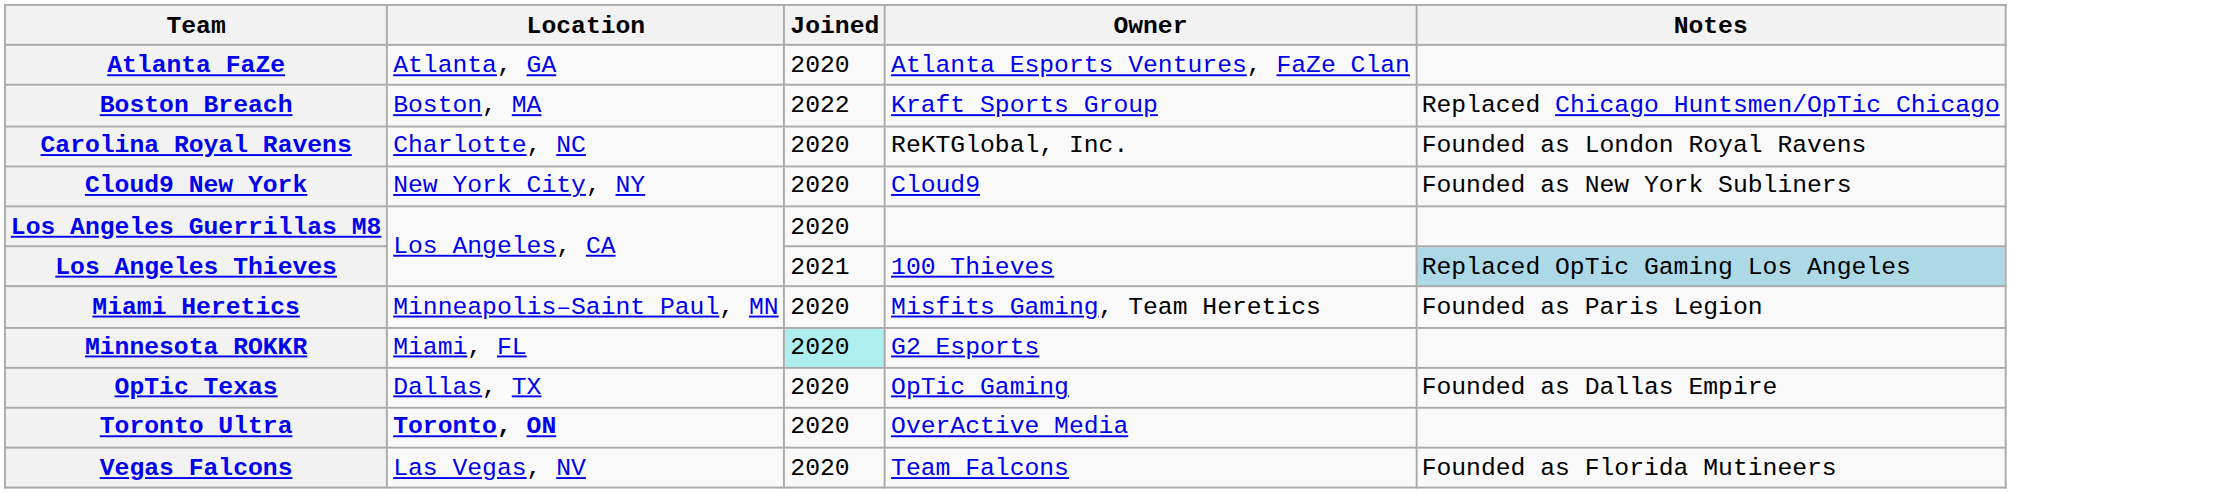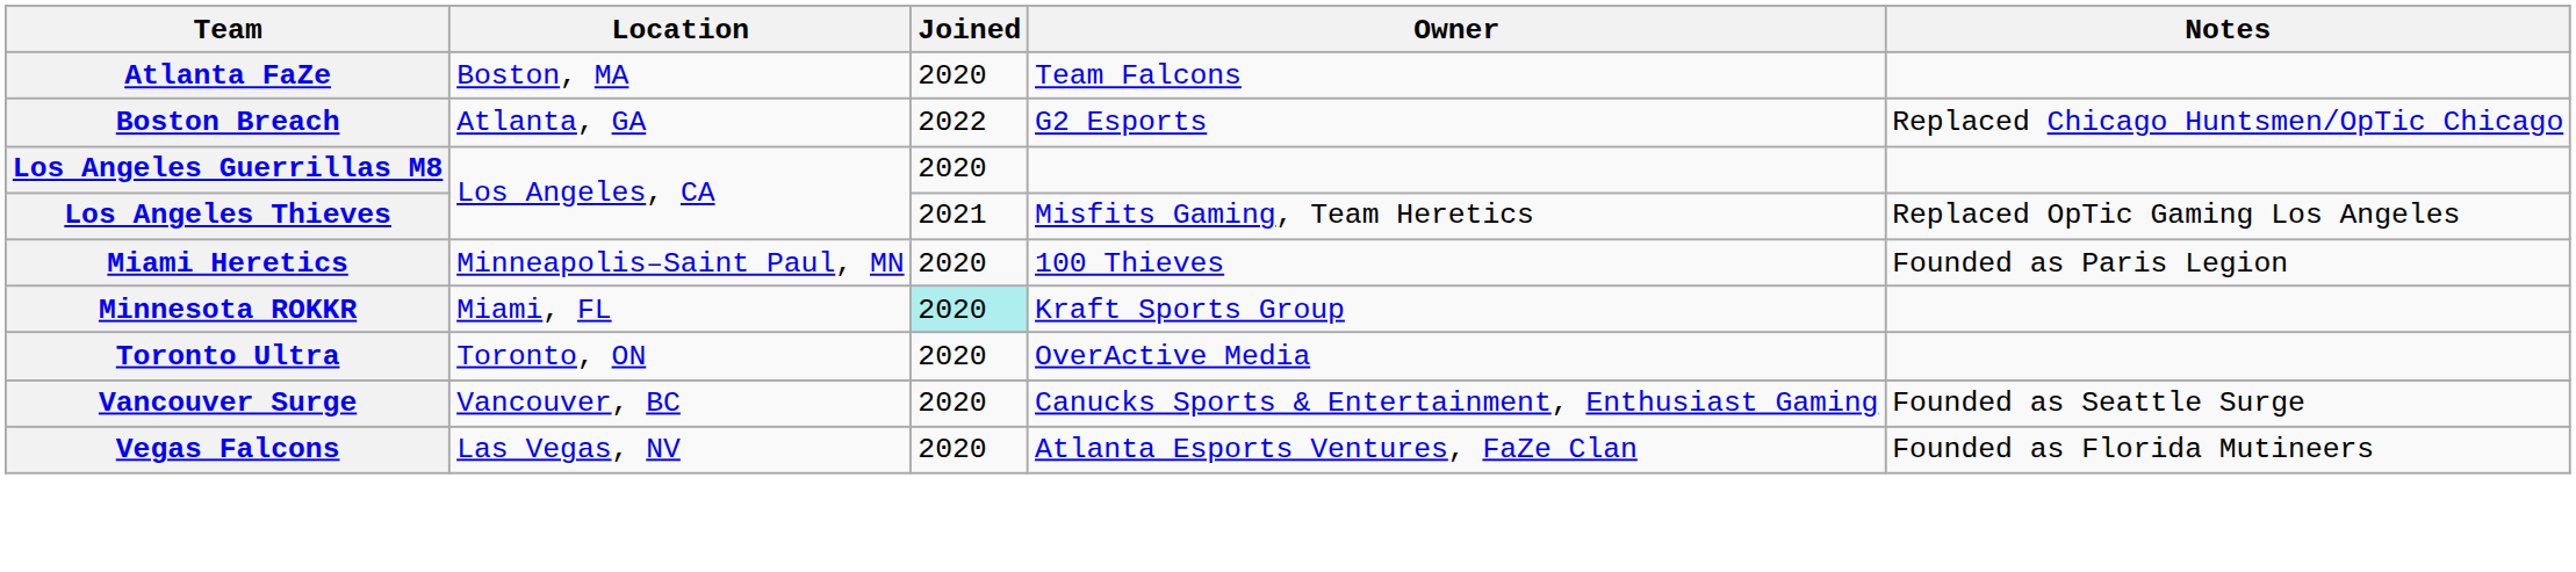Atlanta FaZe | Location: Atlanta, GA -> Boston, MA
Atlanta FaZe | Owner: Atlanta Esports Ventures, FaZe Clan -> Team Falcons
Boston Breach | Location: Boston, MA -> Atlanta, GA
Boston Breach | Owner: Kraft Sports Group -> G2 Esports
- row: Carolina Royal Ravens | Charlotte, NC | 2020 | ReKTGlobal, Inc. | Founded as London Royal Ravens
- row: Cloud9 New York | New York City, NY | 2020 | Cloud9 | Founded as New York Subliners
Los Angeles Thieves | Owner: 100 Thieves -> Misfits Gaming, Team Heretics
Los Angeles Thieves | Notes: lightblue background -> no background
Miami Heretics | Owner: Misfits Gaming, Team Heretics -> 100 Thieves
Minnesota ROKKR | Owner: G2 Esports -> Kraft Sports Group
- row: OpTic Texas | Dallas, TX | 2020 | OpTic Gaming | Founded as Dallas Empire
Toronto Ultra | Location: bold -> normal
+ row: Vancouver Surge | Vancouver, BC | 2020 | Canucks Sports & Entertainment, Enthusiast Gaming | Founded as Seattle Surge
Vegas Falcons | Owner: Team Falcons -> Atlanta Esports Ventures, FaZe Clan
